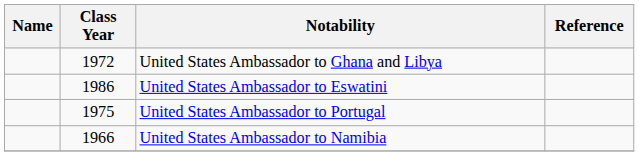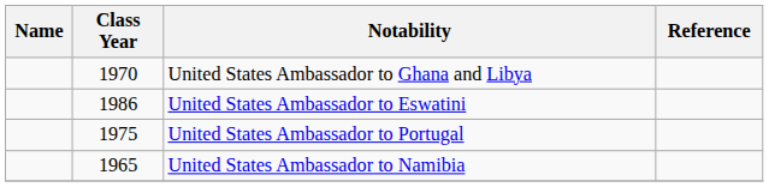United States Ambassador to Ghana and Libya | Class Year: 1972 -> 1970
United States Ambassador to Namibia | Class Year: 1966 -> 1965
